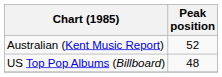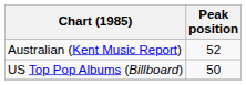US Top Pop Albums (Billboard) | Peak position: 48 -> 50
